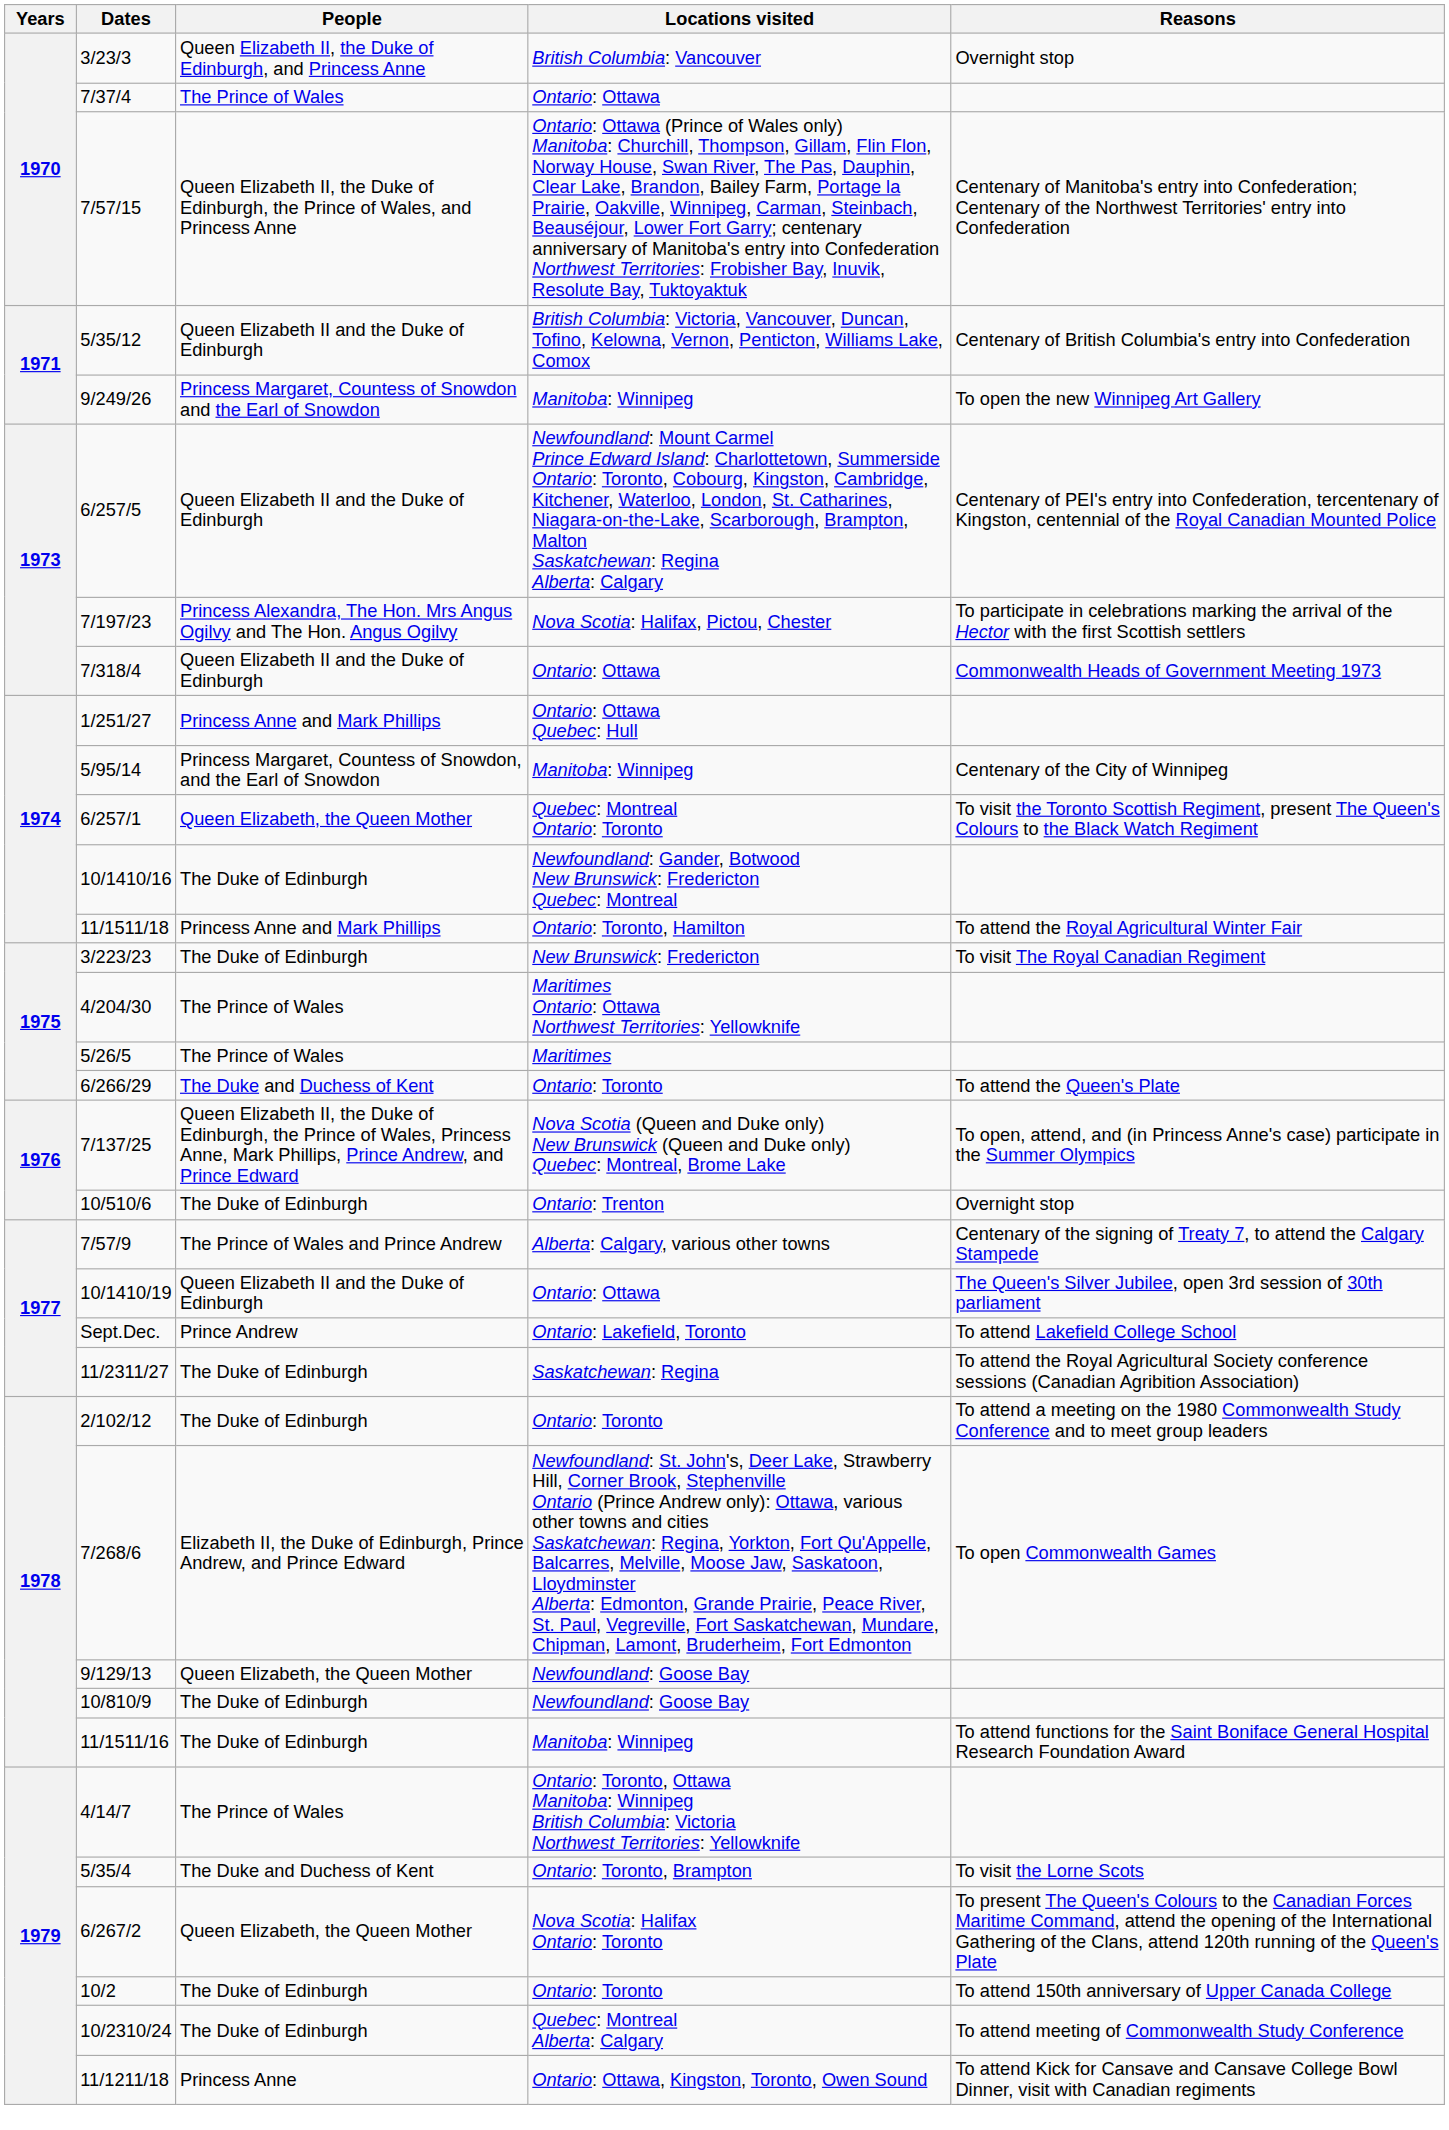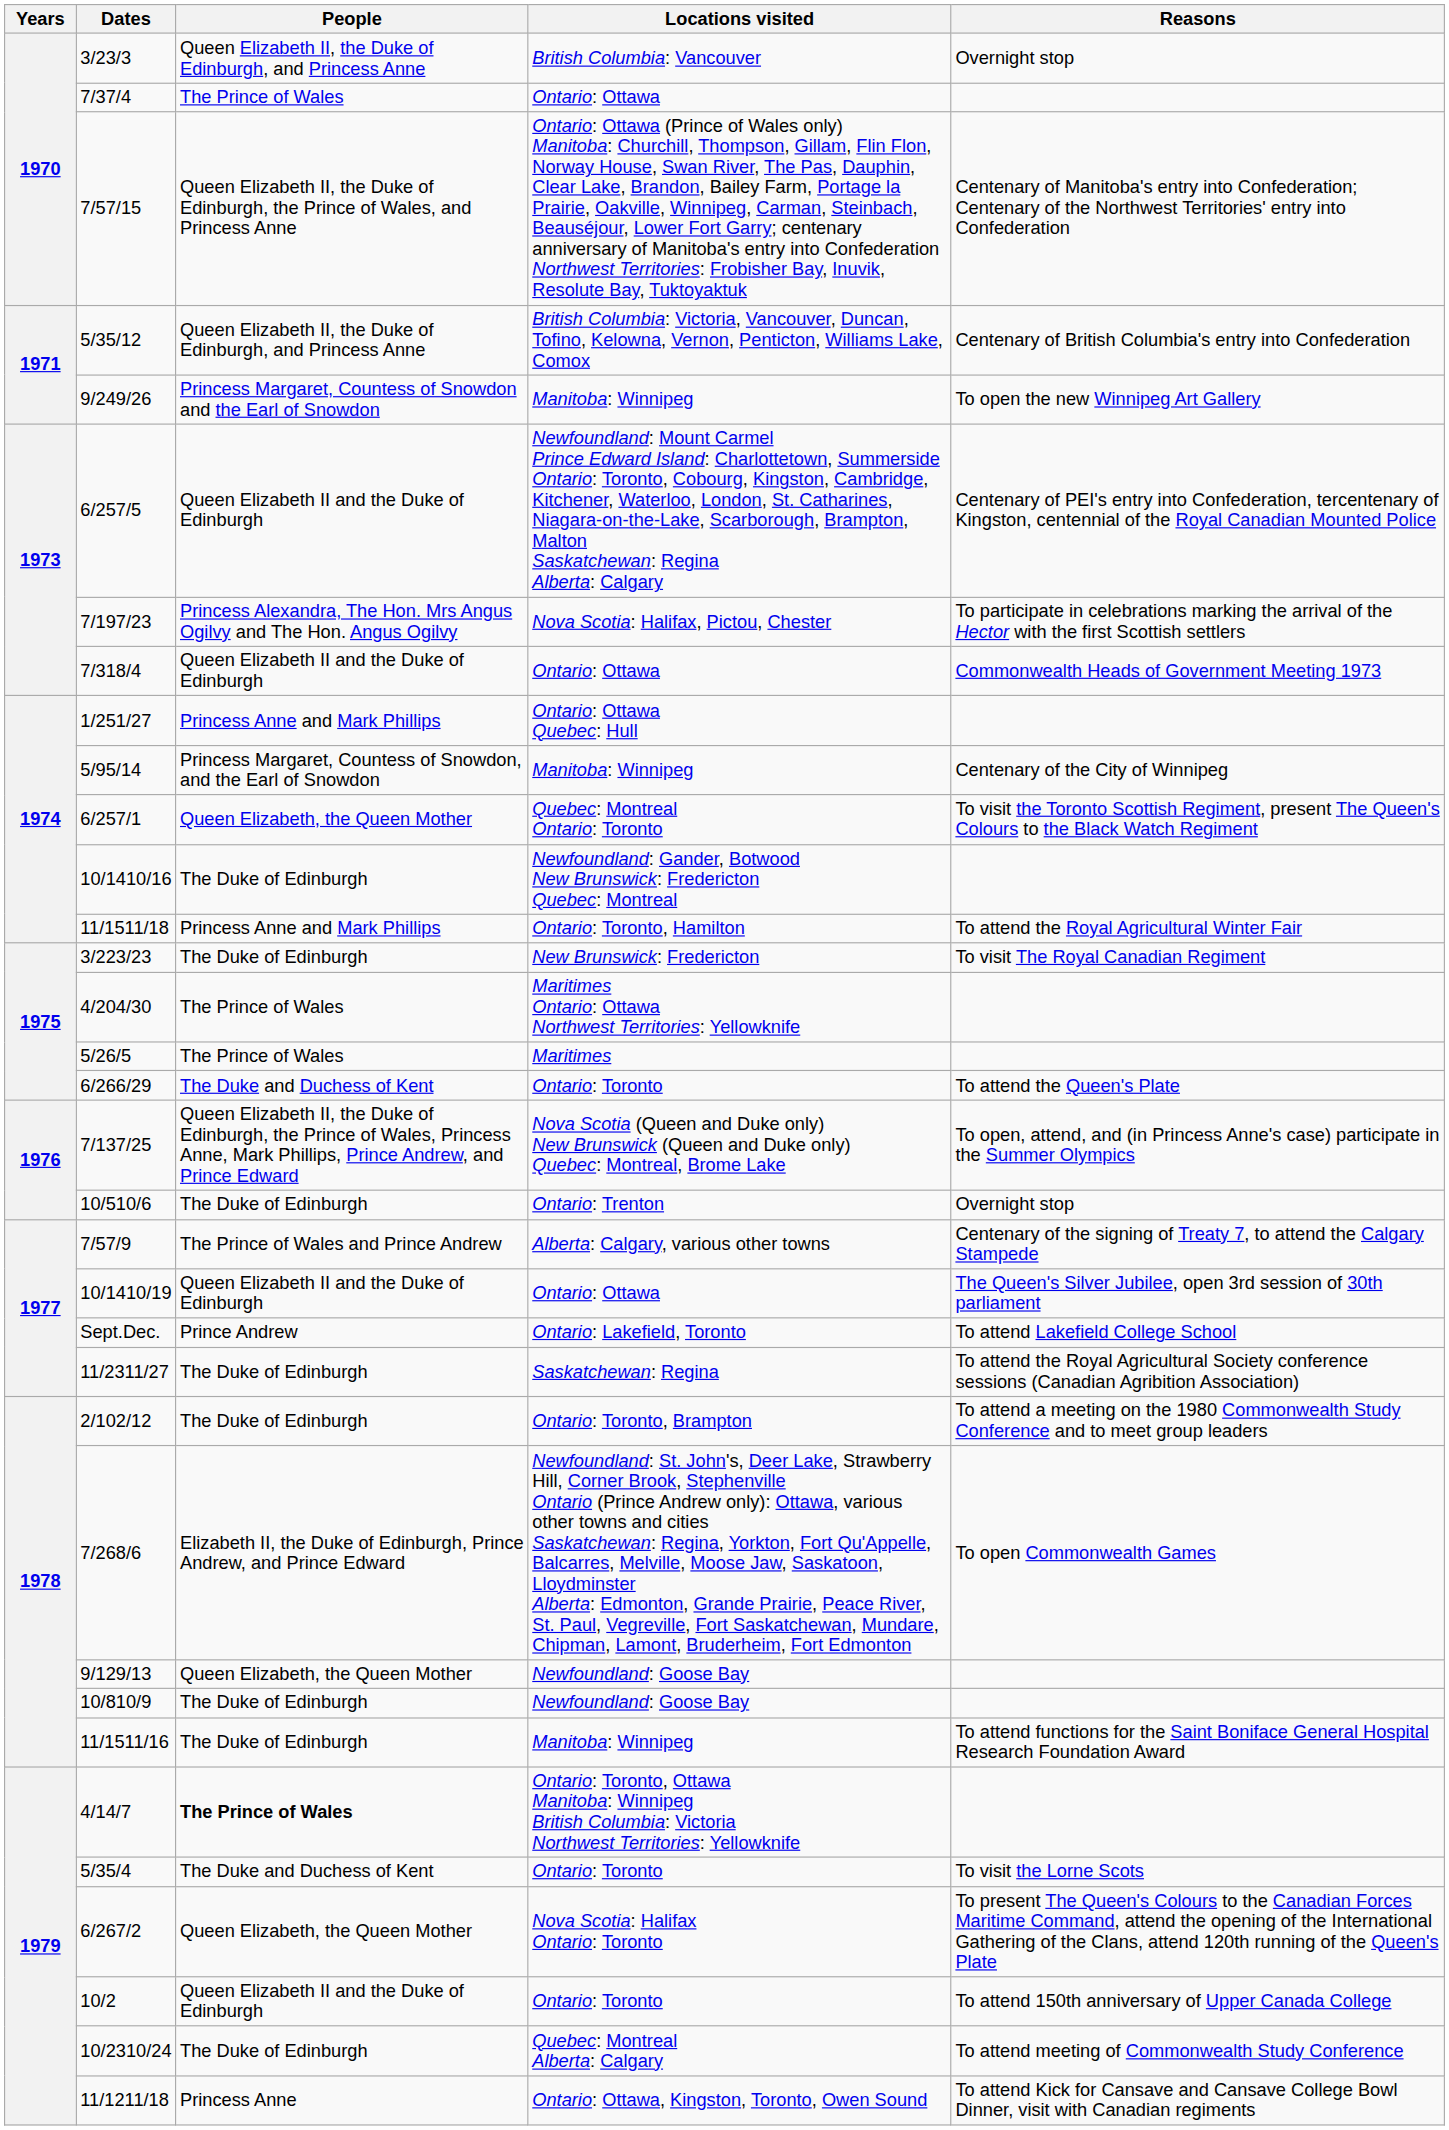5/35/12 | People: Queen Elizabeth II and the Duke of Edinburgh -> Queen Elizabeth II, the Duke of Edinburgh, and Princess Anne
2/102/12 | Locations visited: Ontario: Toronto -> Ontario: Toronto, Brampton
4/14/7 | People: normal -> bold
5/35/4 | Locations visited: Ontario: Toronto, Brampton -> Ontario: Toronto
10/2 | People: The Duke of Edinburgh -> Queen Elizabeth II and the Duke of Edinburgh
